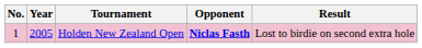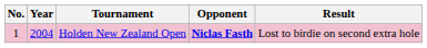Holden New Zealand Open | Year: 2005 -> 2004
